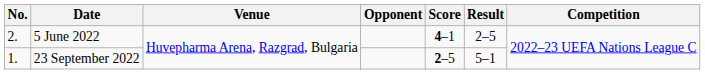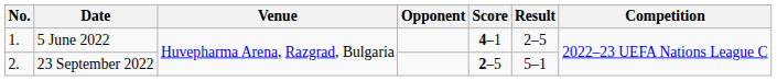5 June 2022 | No.: 2. -> 1.
23 September 2022 | No.: 1. -> 2.
